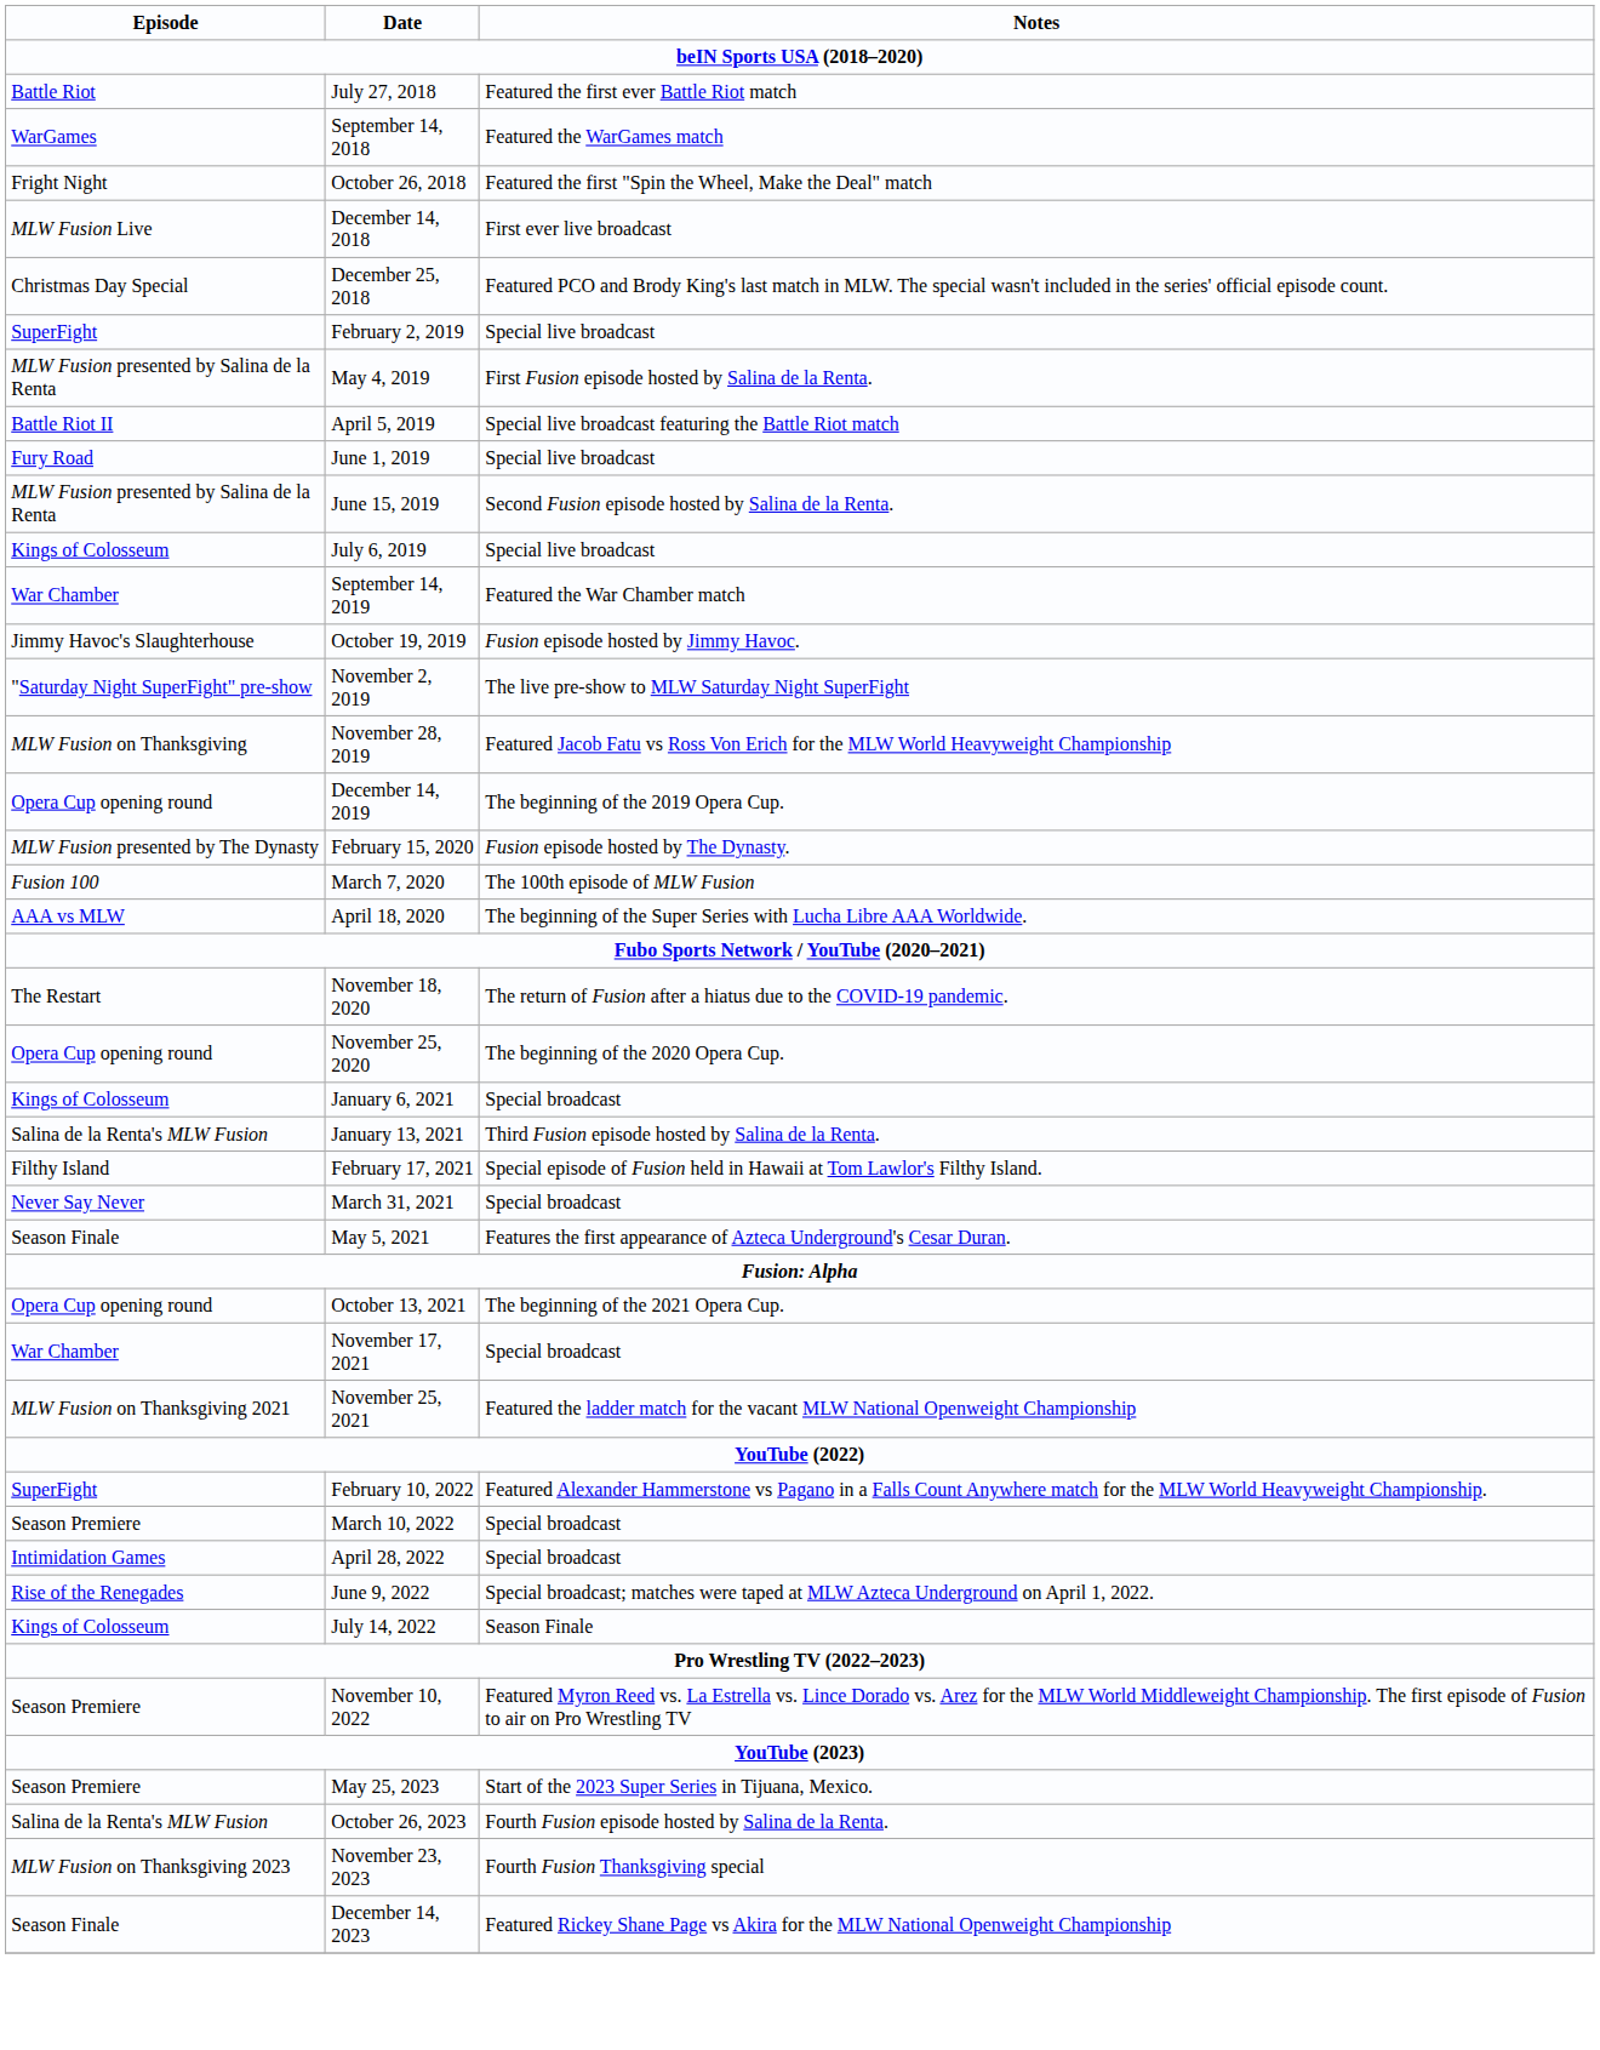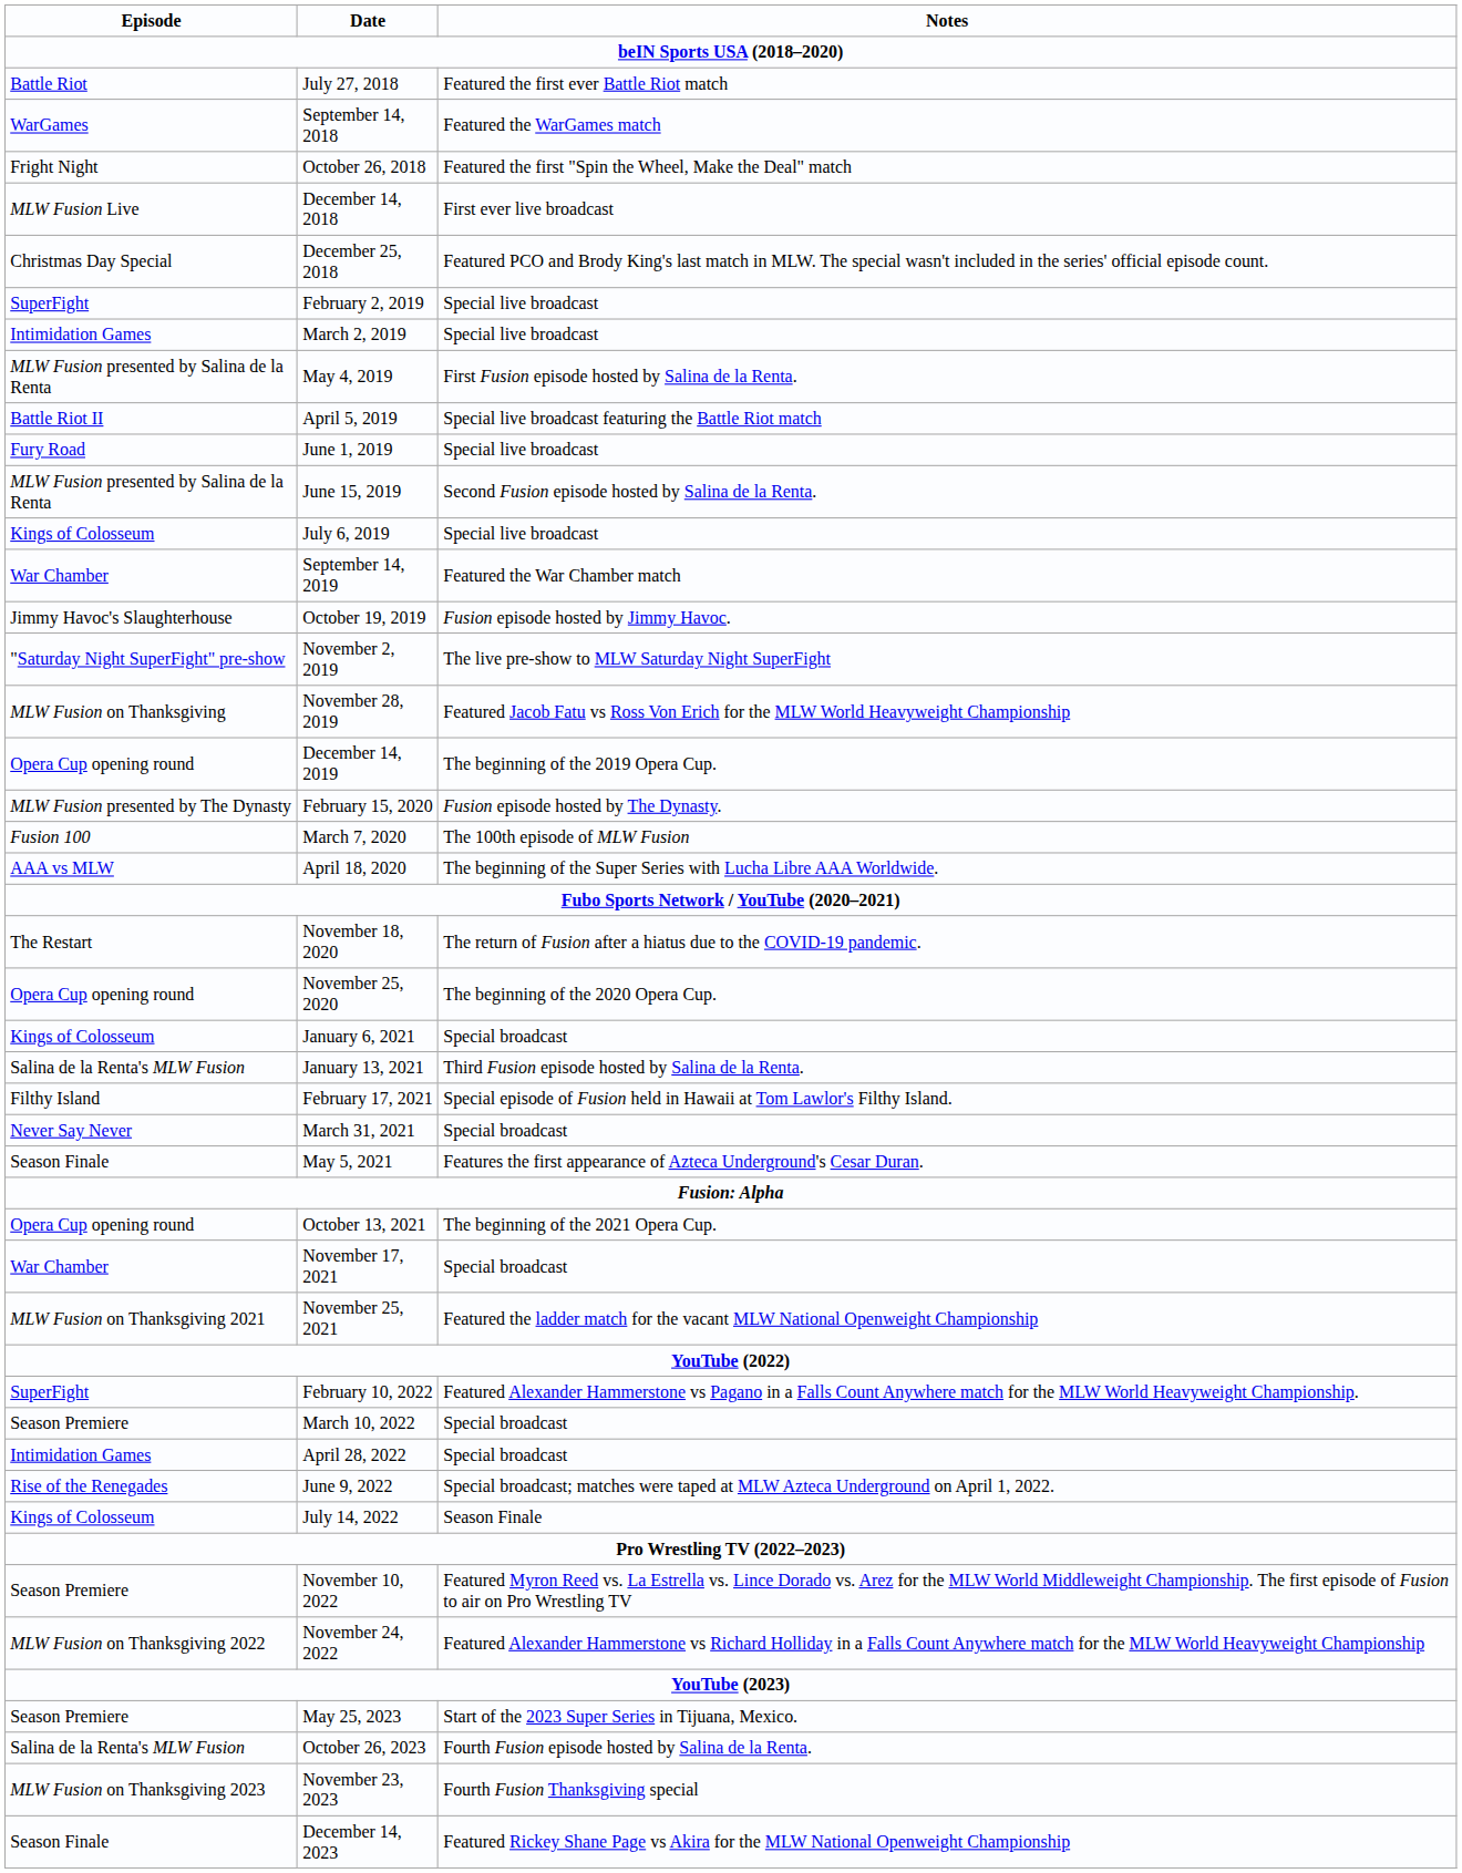+ row: Intimidation Games | March 2, 2019 | Special live broadcast
+ row: MLW Fusion on Thanksgiving 2022 | November 24, 2022 | Featured Alexander Hammerstone vs Richard Holliday in a Falls Count Anywhere match for the MLW World Heavyweight Championship
